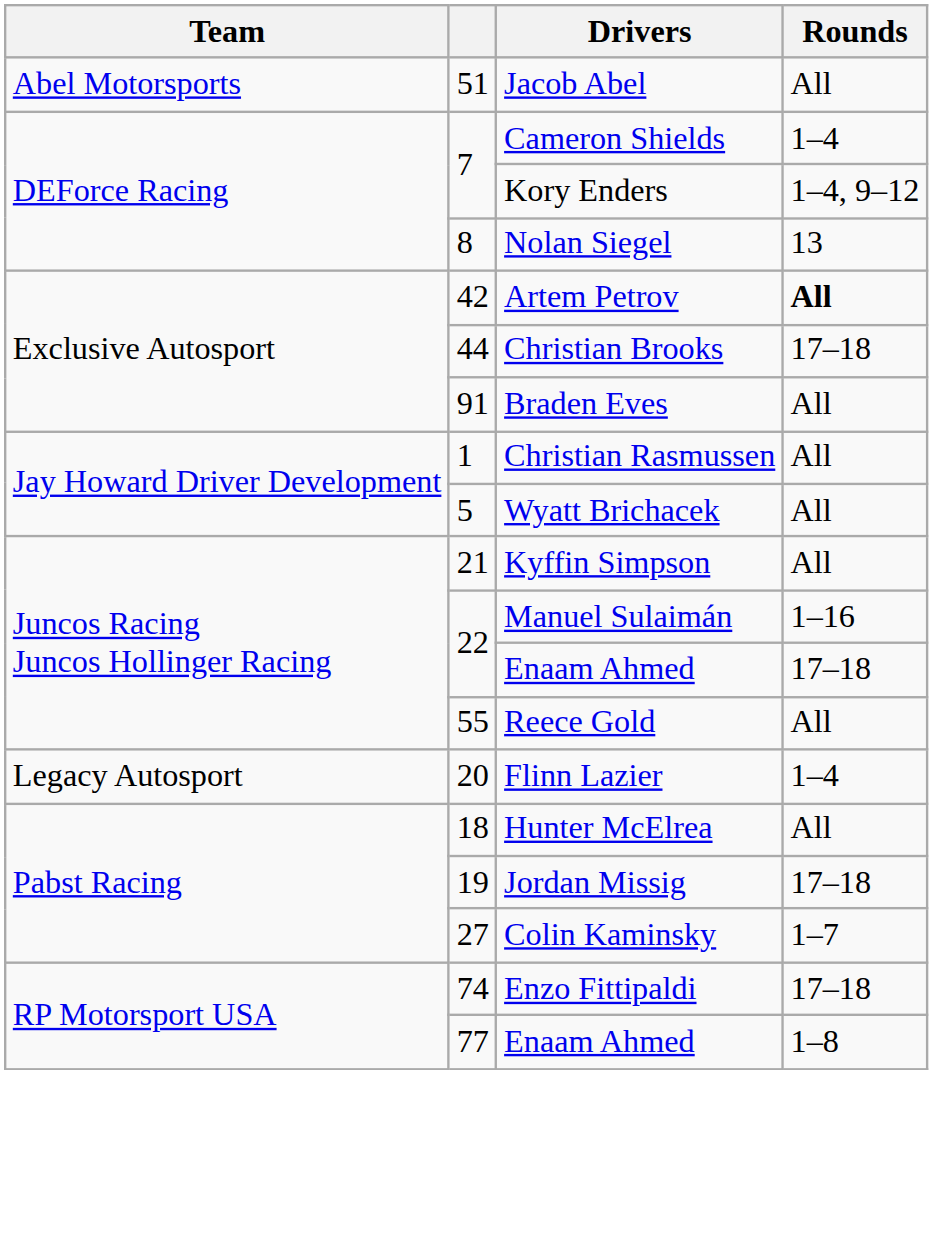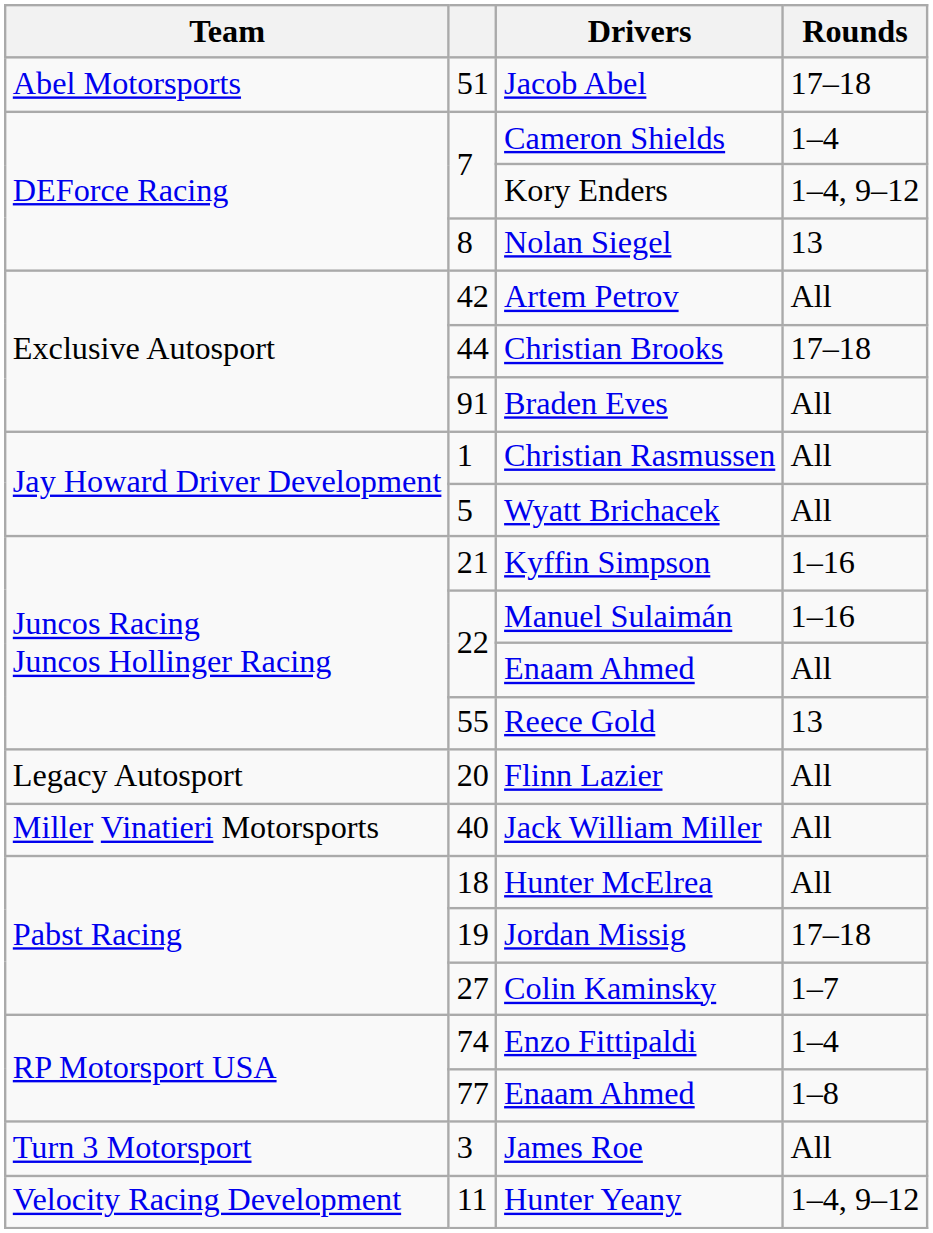Jacob Abel | Rounds: All -> 17–18
Artem Petrov | Rounds: bold -> normal
Kyffin Simpson | Rounds: All -> 1–16
22 / Enaam Ahmed | Rounds: 17–18 -> All
Reece Gold | Rounds: All -> 13
Flinn Lazier | Rounds: 1–4 -> All
+ row: Miller Vinatieri Motorsports | 40 | Jack William Miller | All
Enzo Fittipaldi | Rounds: 17–18 -> 1–4
+ row: Turn 3 Motorsport | 3 | James Roe | All
+ row: Velocity Racing Development | 11 | Hunter Yeany | 1–4, 9–12
